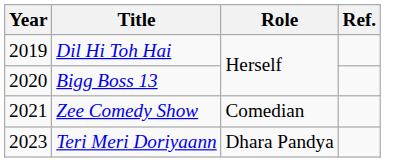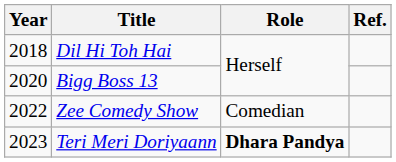Dil Hi Toh Hai | Year: 2019 -> 2018
Zee Comedy Show | Year: 2021 -> 2022
Teri Meri Doriyaann | Role: normal -> bold
